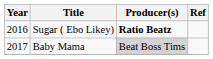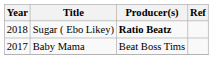Sugar ( Ebo Likey) | Year: 2016 -> 2018
Baby Mama | Producer(s): lightgrey background -> no background
